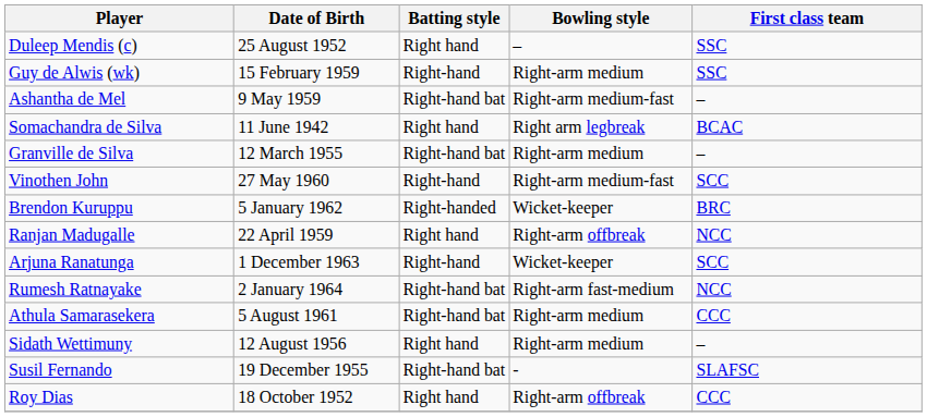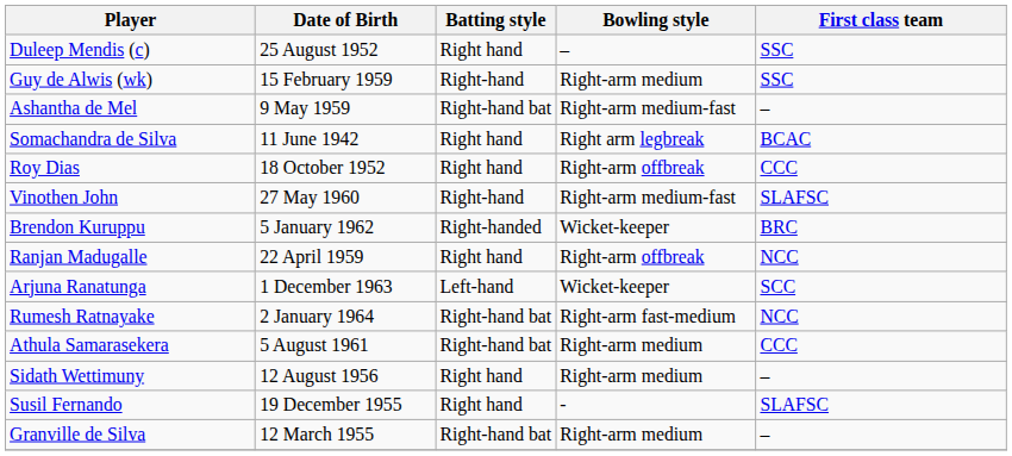rows swapped: Roy Dias <-> Granville de Silva
Vinothen John | First class team: SCC -> SLAFSC
Arjuna Ranatunga | Batting style: Right-hand -> Left-hand
Susil Fernando | Batting style: Right-hand bat -> Right hand
